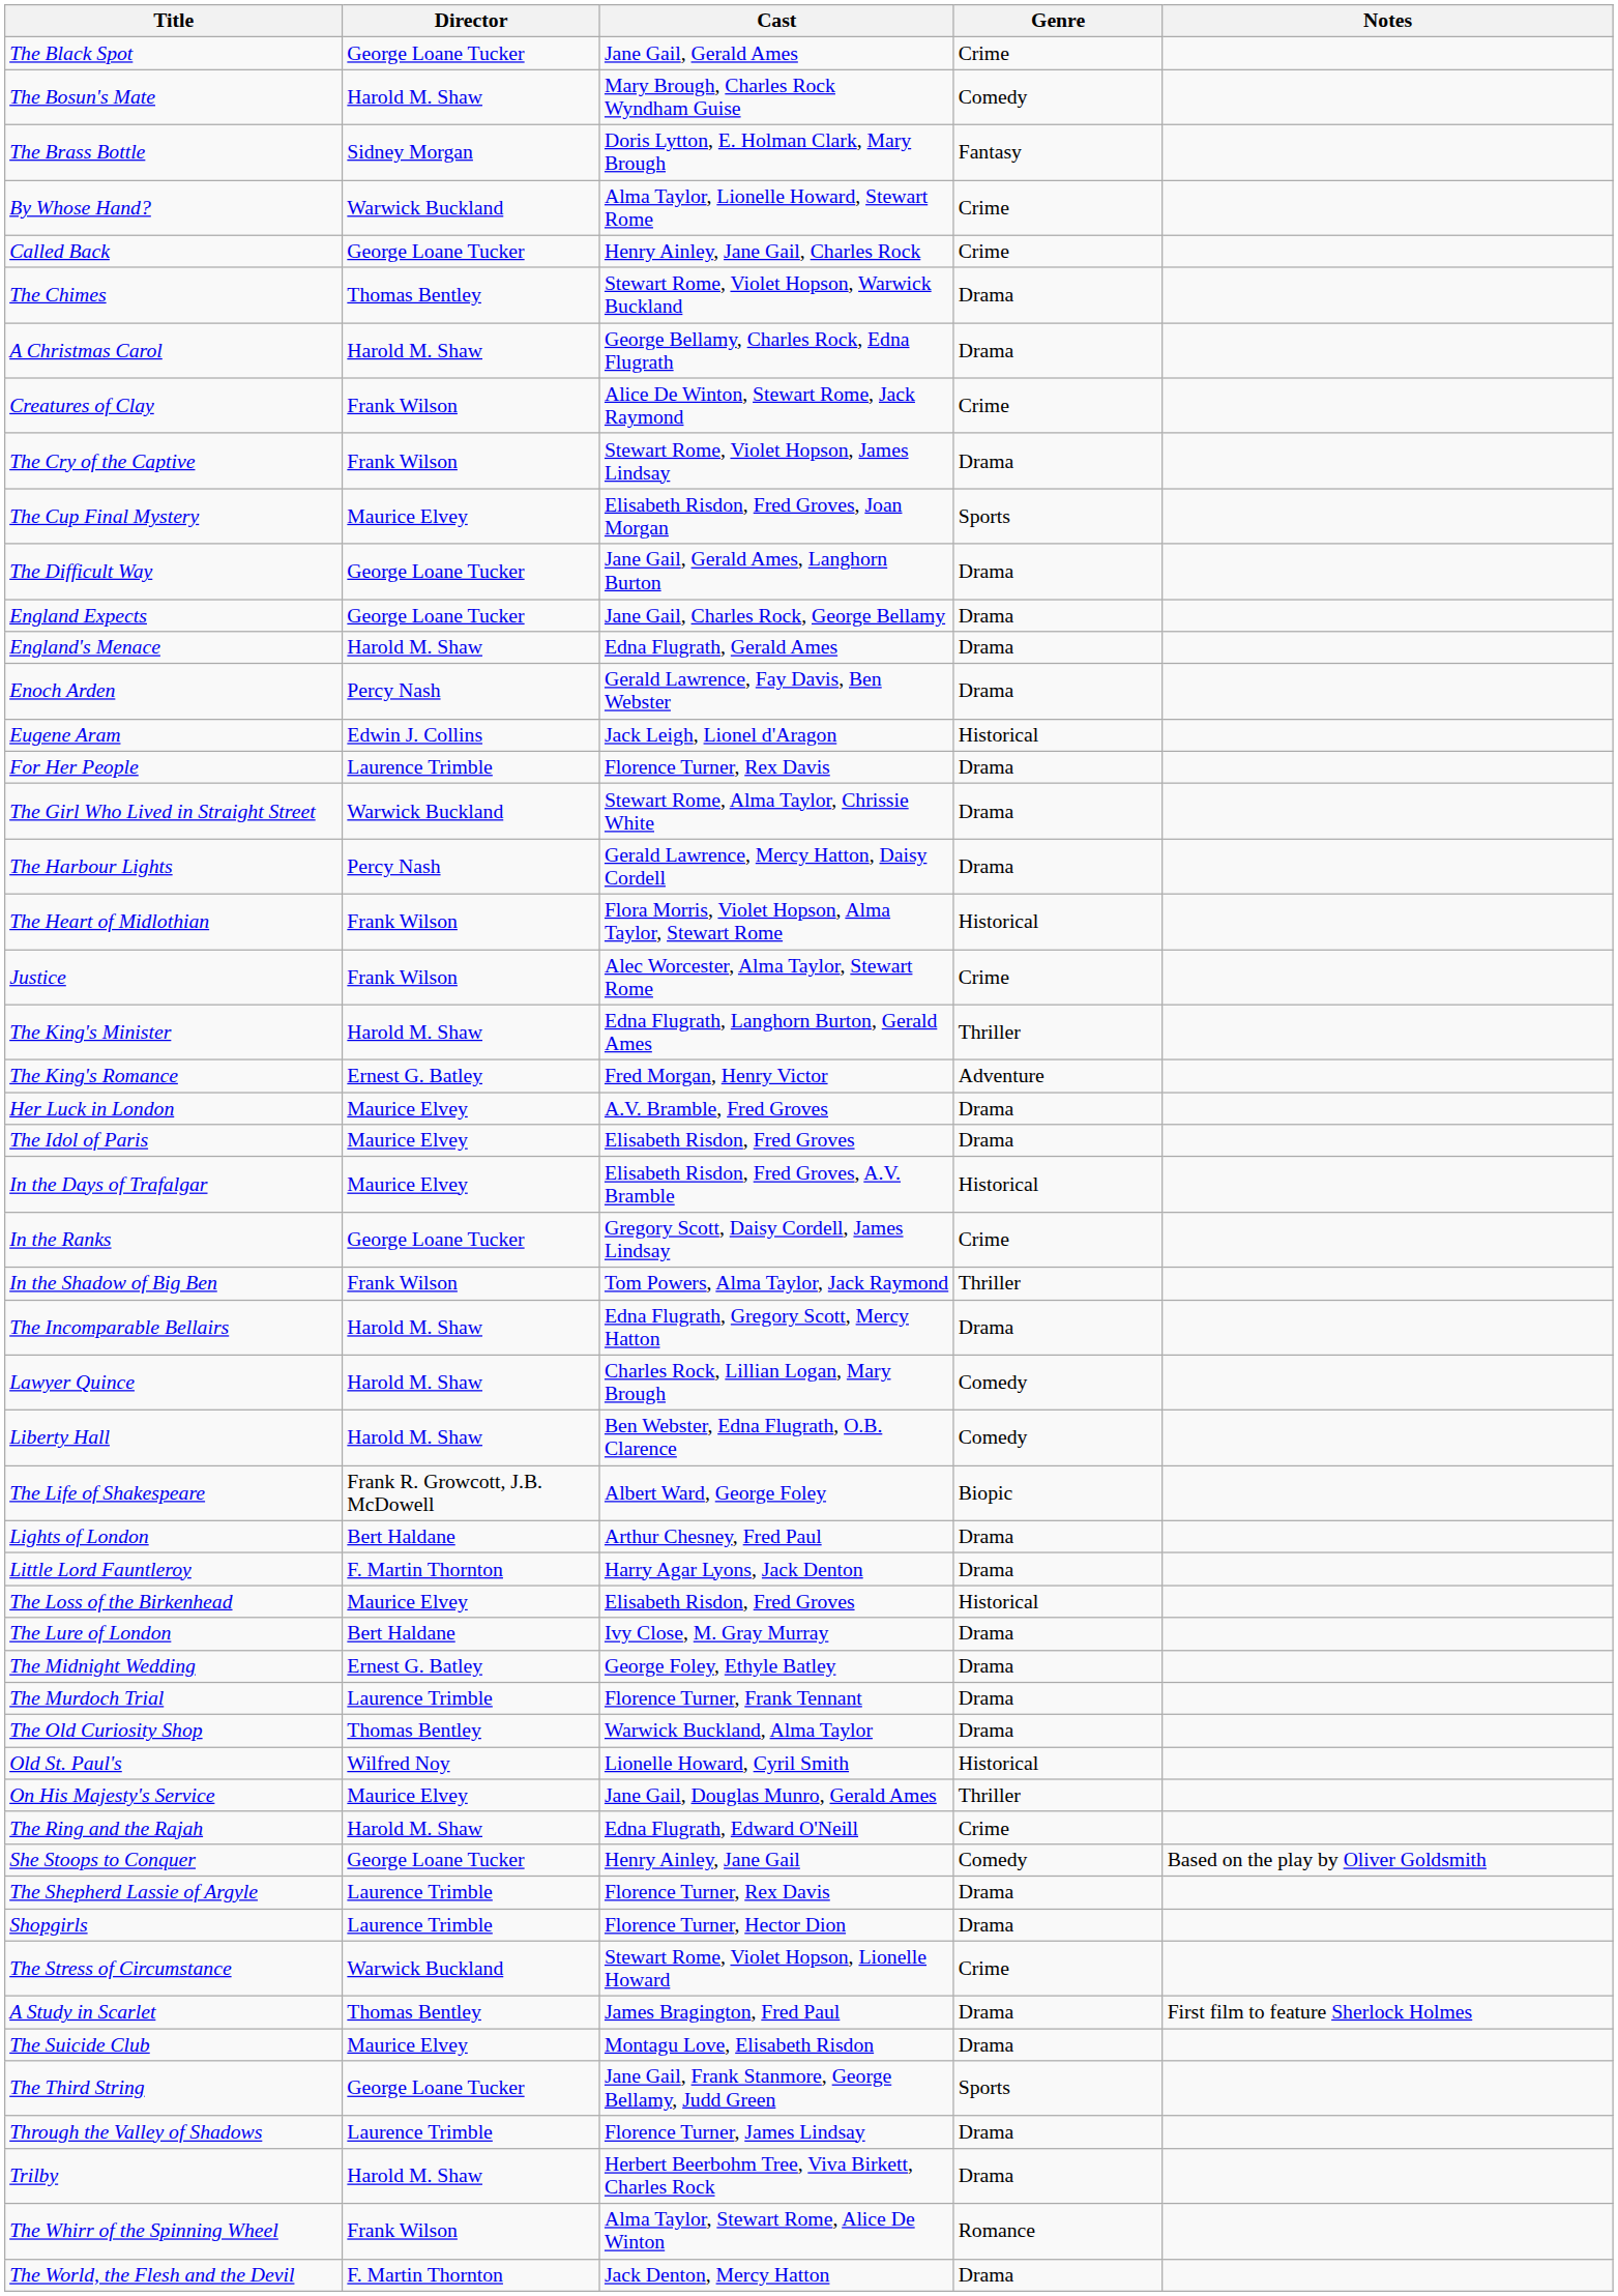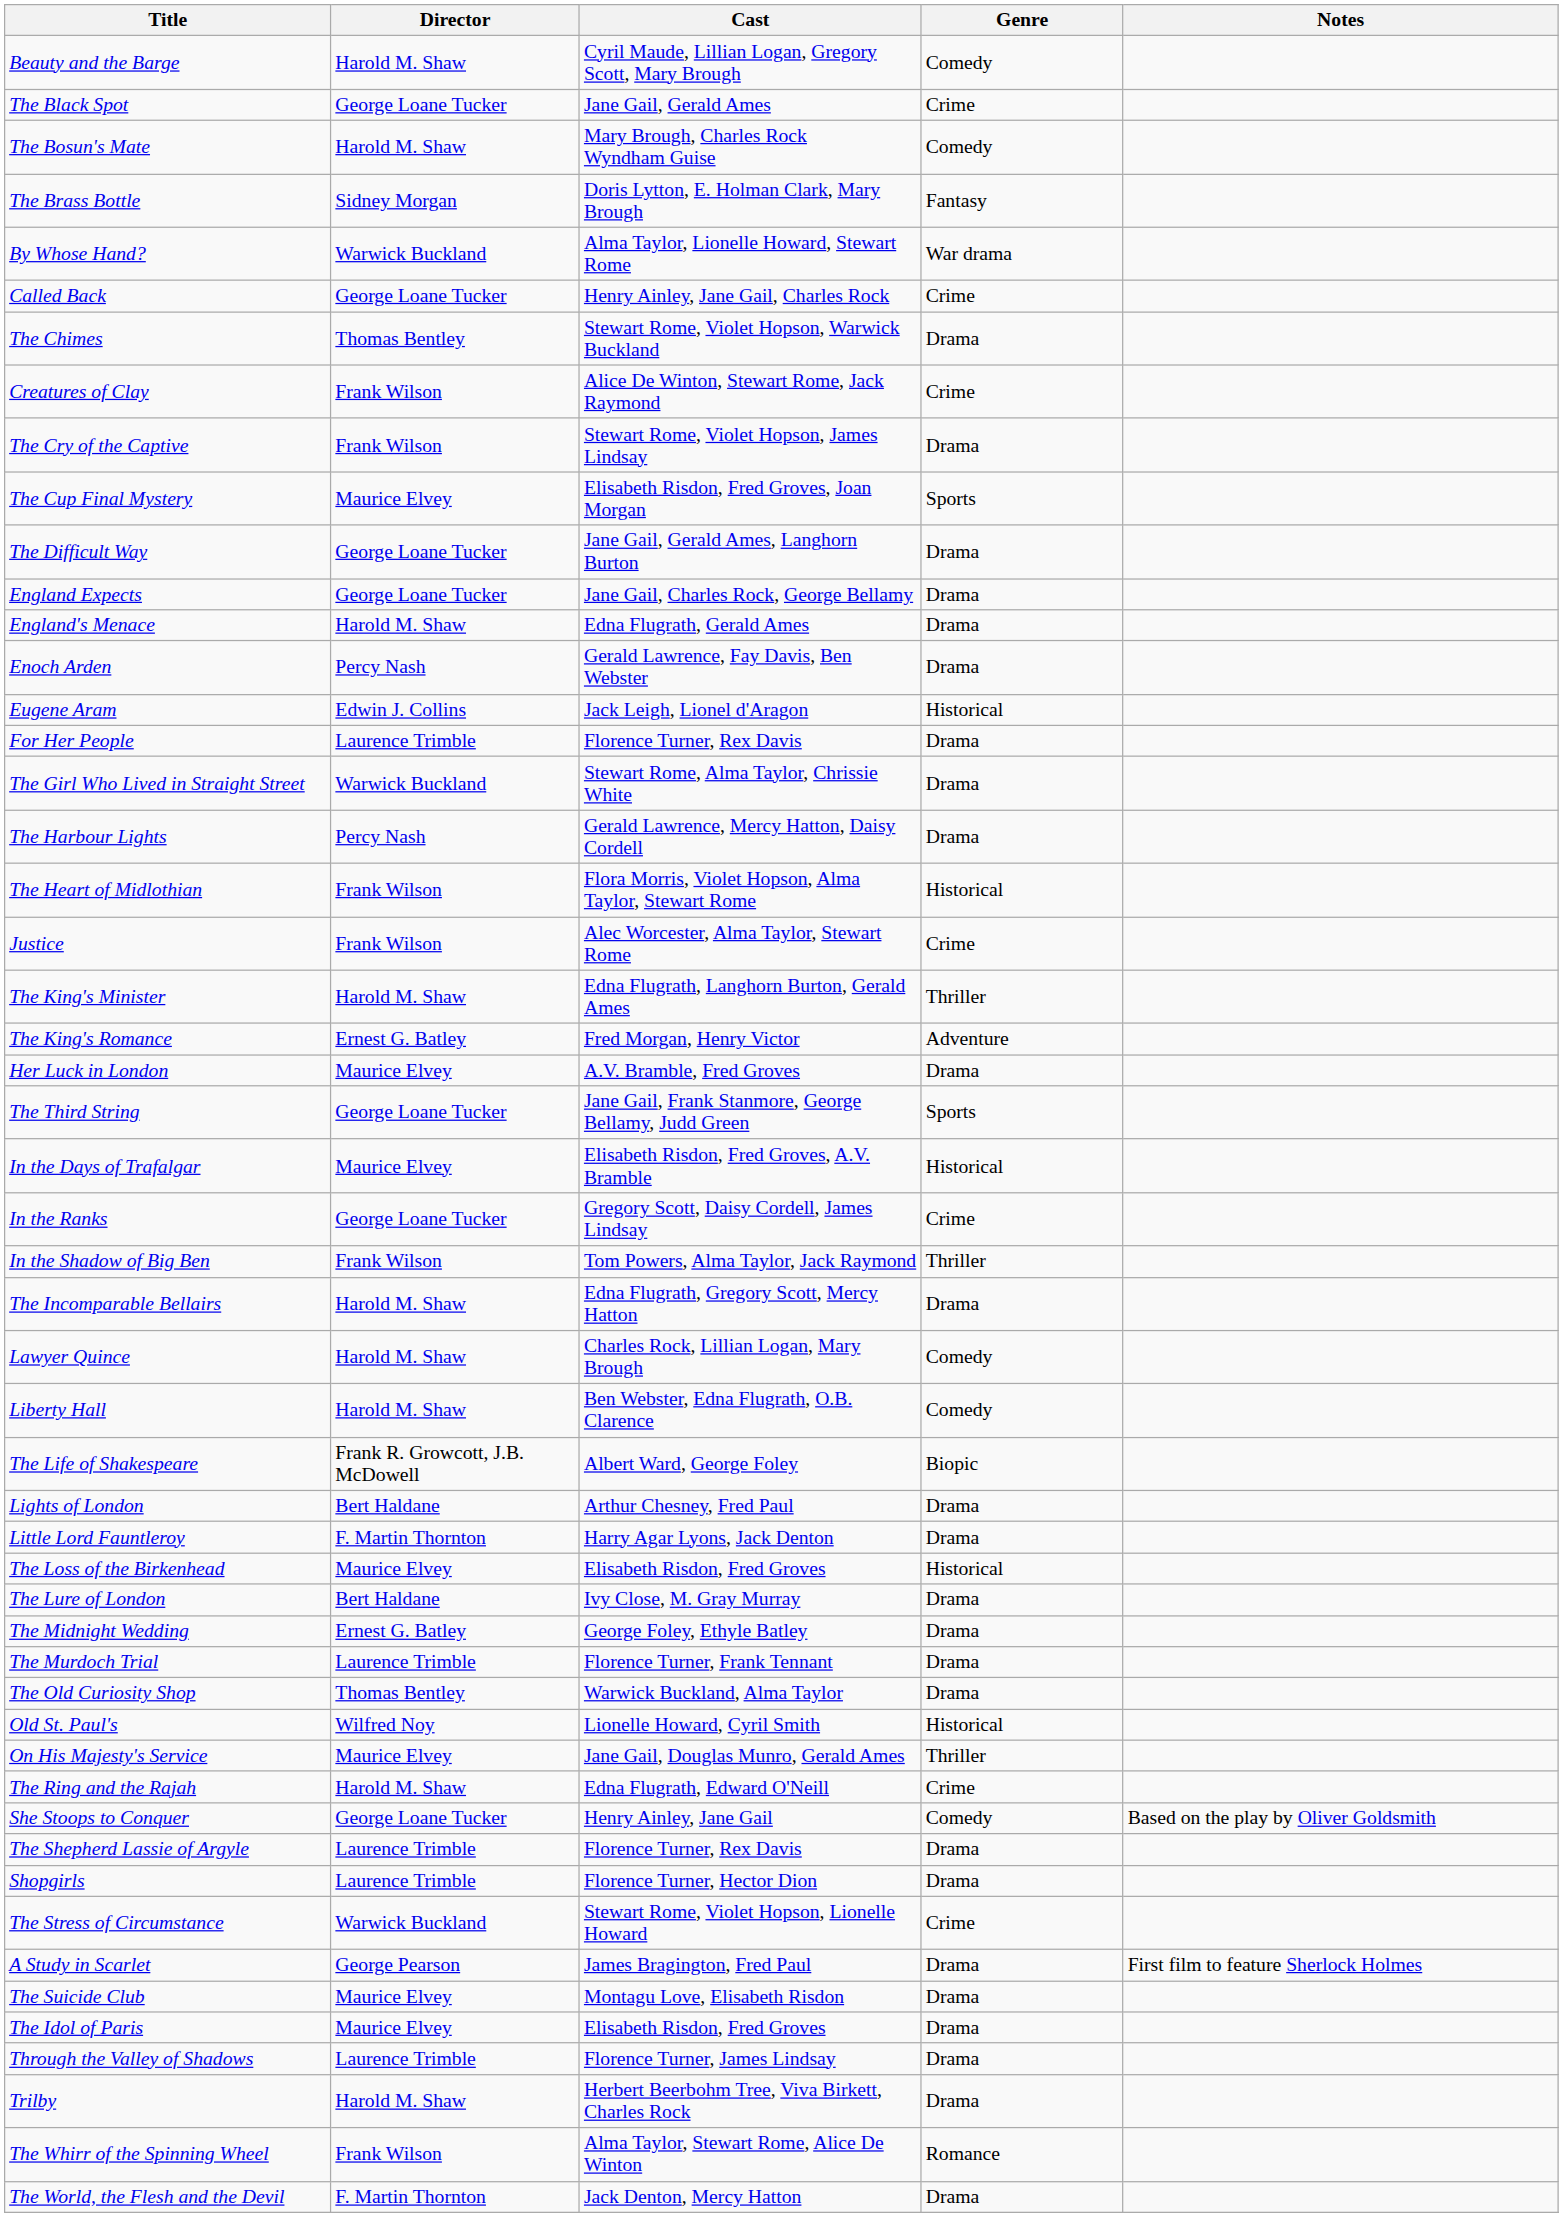+ row: Beauty and the Barge | Harold M. Shaw | Cyril Maude, Lillian Logan, Gregory Scott, Mary Brough | Comedy
By Whose Hand? | Genre: Crime -> War drama
- row: A Christmas Carol | Harold M. Shaw | George Bellamy, Charles Rock, Edna Flugrath | Drama
rows swapped: The Idol of Paris <-> The Third String
A Study in Scarlet | Director: Thomas Bentley -> George Pearson
